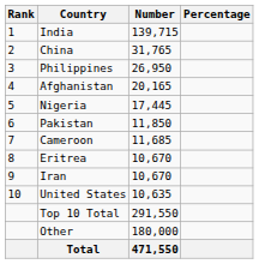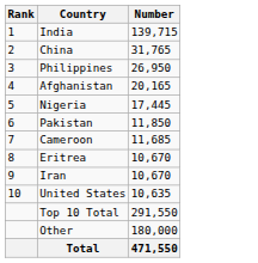- column: Percentage
